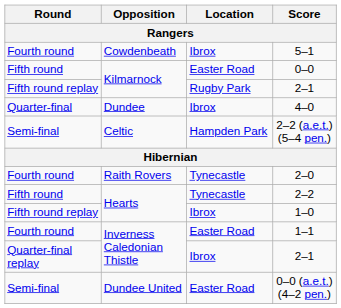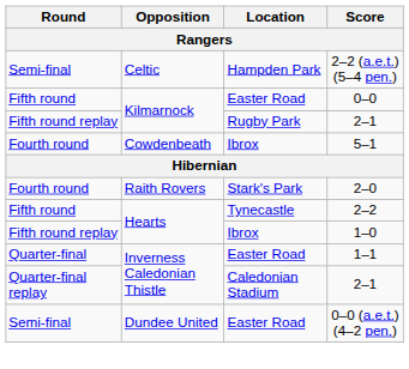rows swapped: 5–1 <-> 2–2 (a.e.t.) (5–4 pen.)
- row: Quarter-final | Dundee | Ibrox | 4–0
2–0 | Location: Tynecastle -> Stark's Park
1–1 | Round: Fourth round -> Quarter-final
Inverness Caledonian Thistle / 2–1 | Location: Ibrox -> Caledonian Stadium
